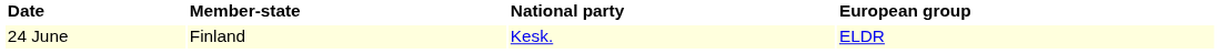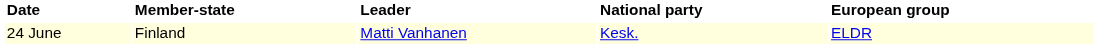+ column: Leader | Matti Vanhanen
